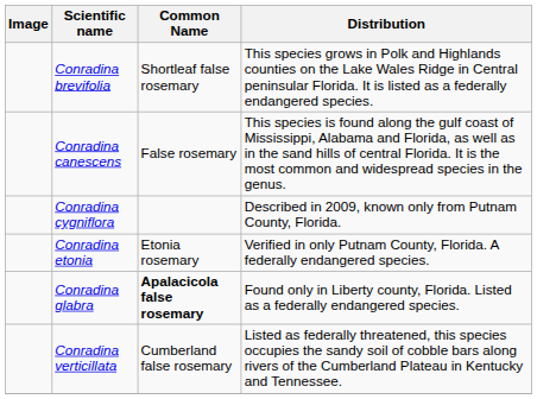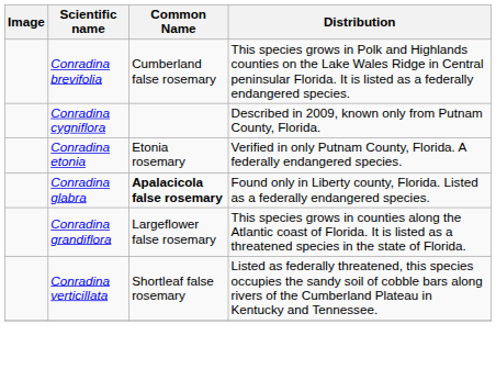Conradina brevifolia | Common Name: Shortleaf false rosemary -> Cumberland false rosemary
- row: Conradina canescens | False rosemary | This species is found along the gulf coast of Mississippi, Alabama and Florida, as well as in the sand hills of central Florida. It is the most common and widespread species in the genus.
+ row: Conradina grandiflora | Largeflower false rosemary | This species grows in counties along the Atlantic coast of Florida. It is listed as a threatened species in the state of Florida.
Conradina verticillata | Common Name: Cumberland false rosemary -> Shortleaf false rosemary
